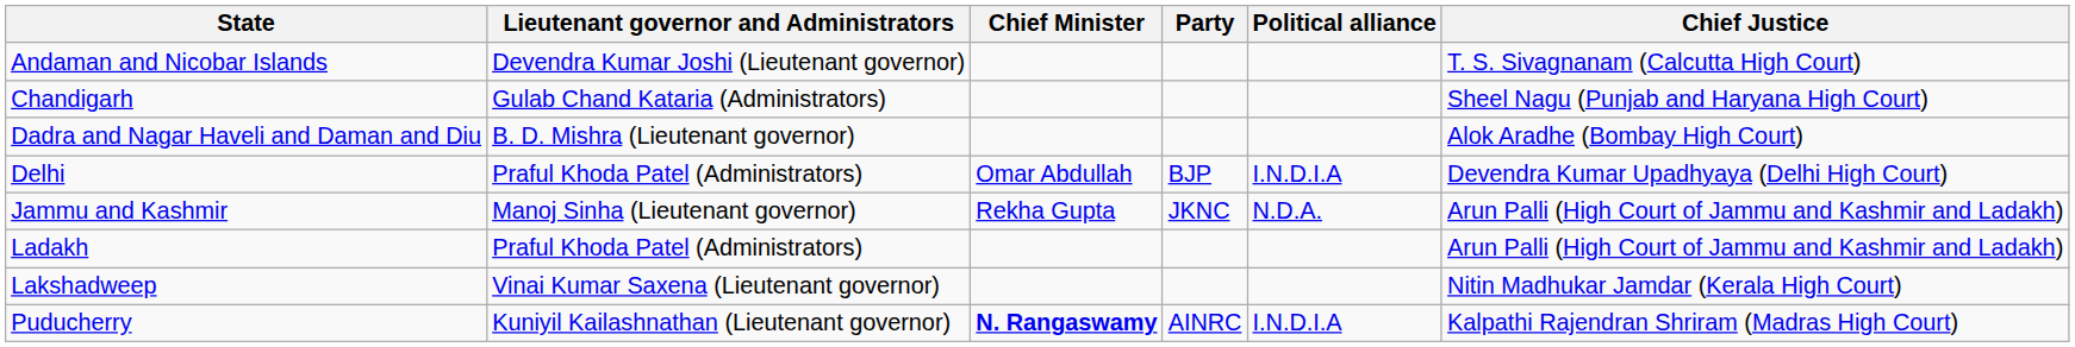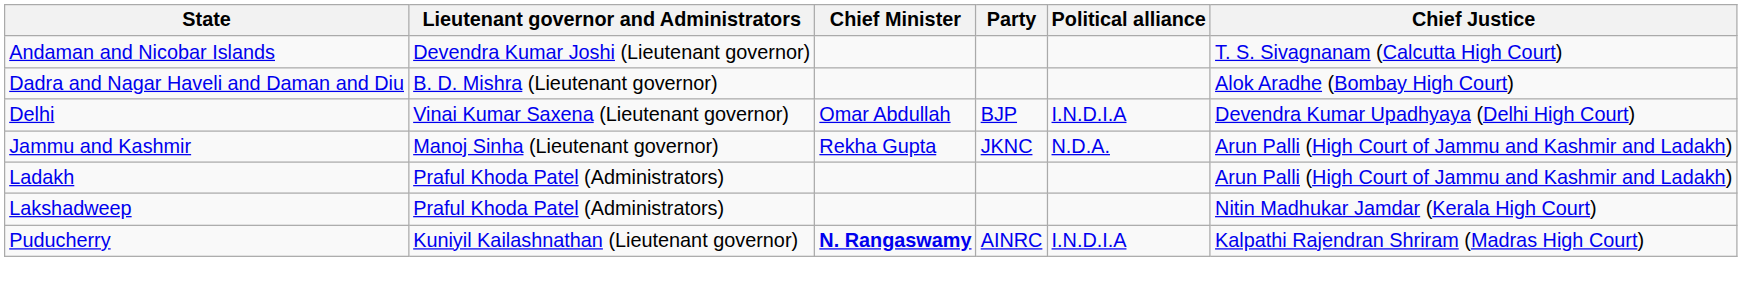- row: Chandigarh | Gulab Chand Kataria (Administrators) | Sheel Nagu (Punjab and Haryana High Court)
Delhi | Lieutenant governor and Administrators: Praful Khoda Patel (Administrators) -> Vinai Kumar Saxena (Lieutenant governor)
Lakshadweep | Lieutenant governor and Administrators: Vinai Kumar Saxena (Lieutenant governor) -> Praful Khoda Patel (Administrators)
